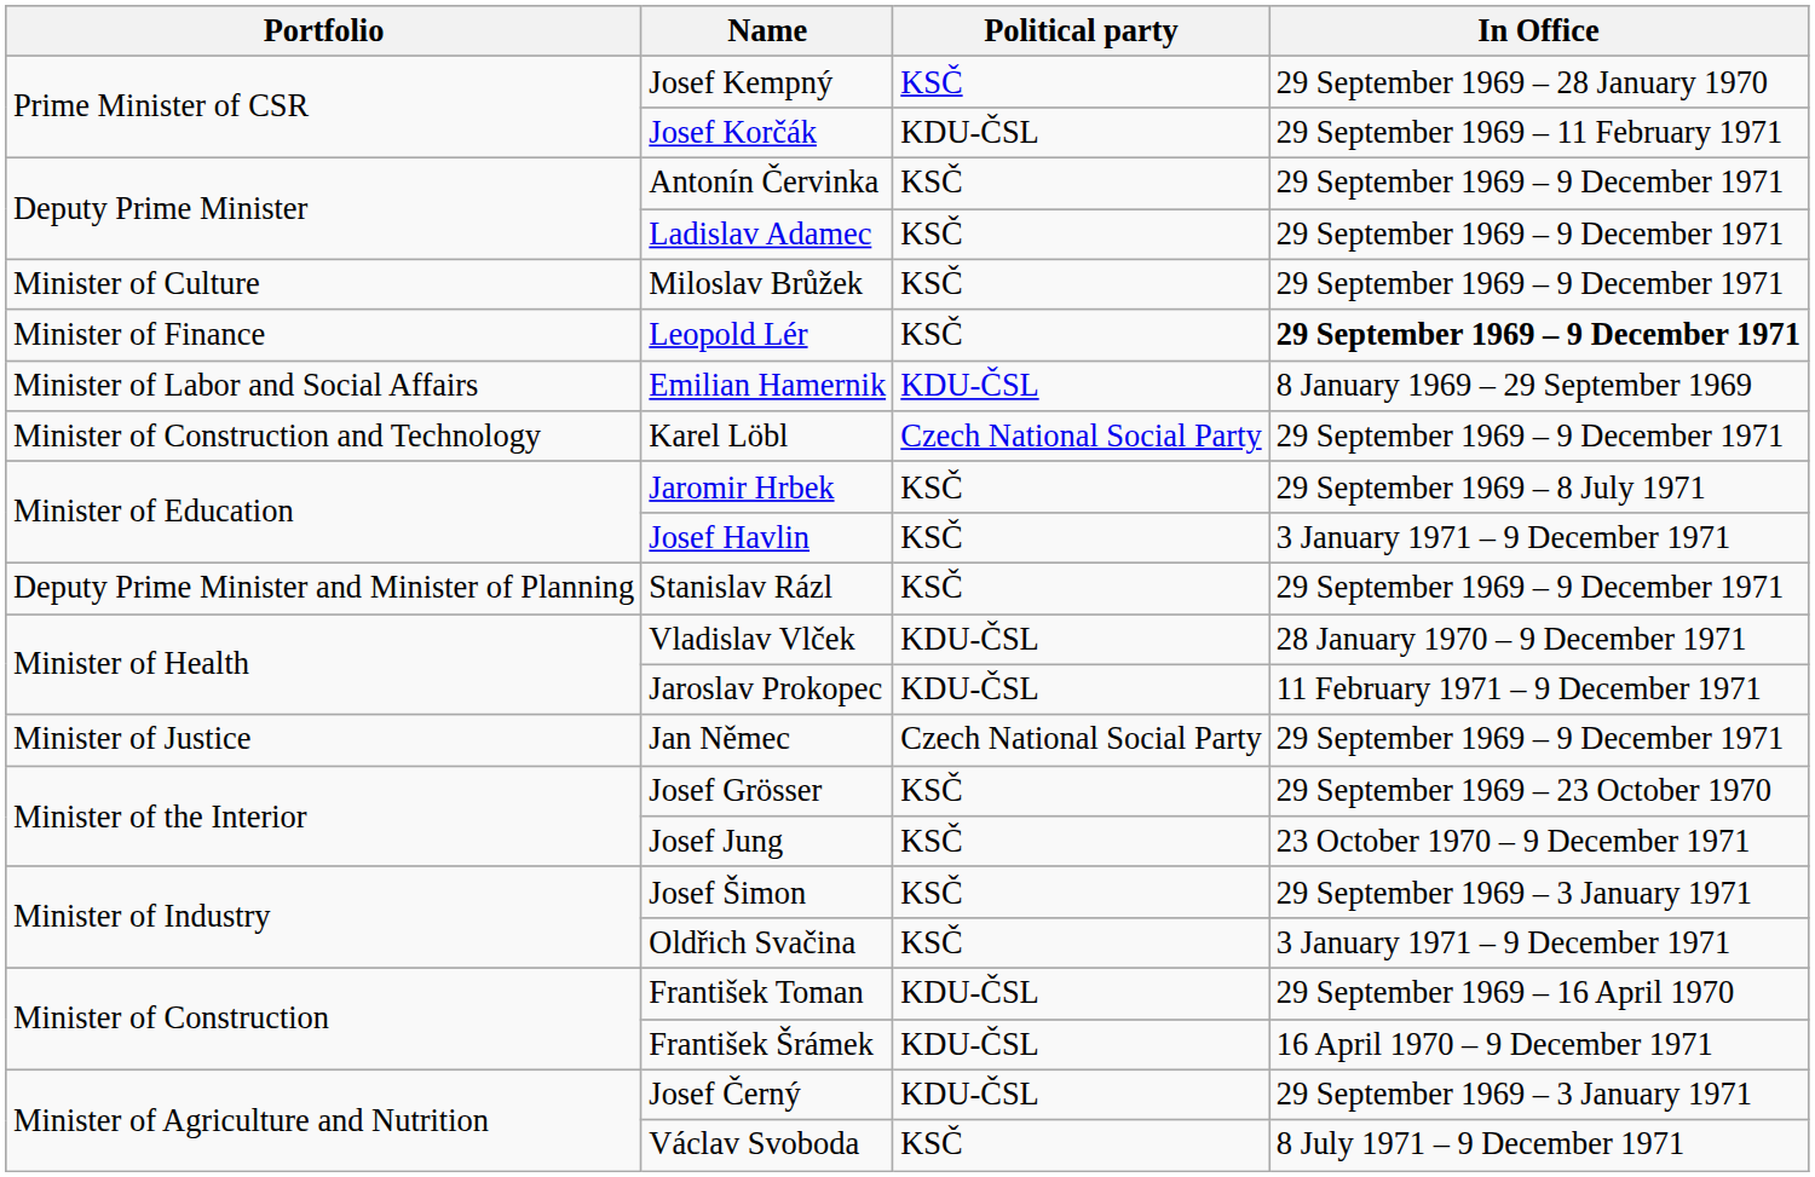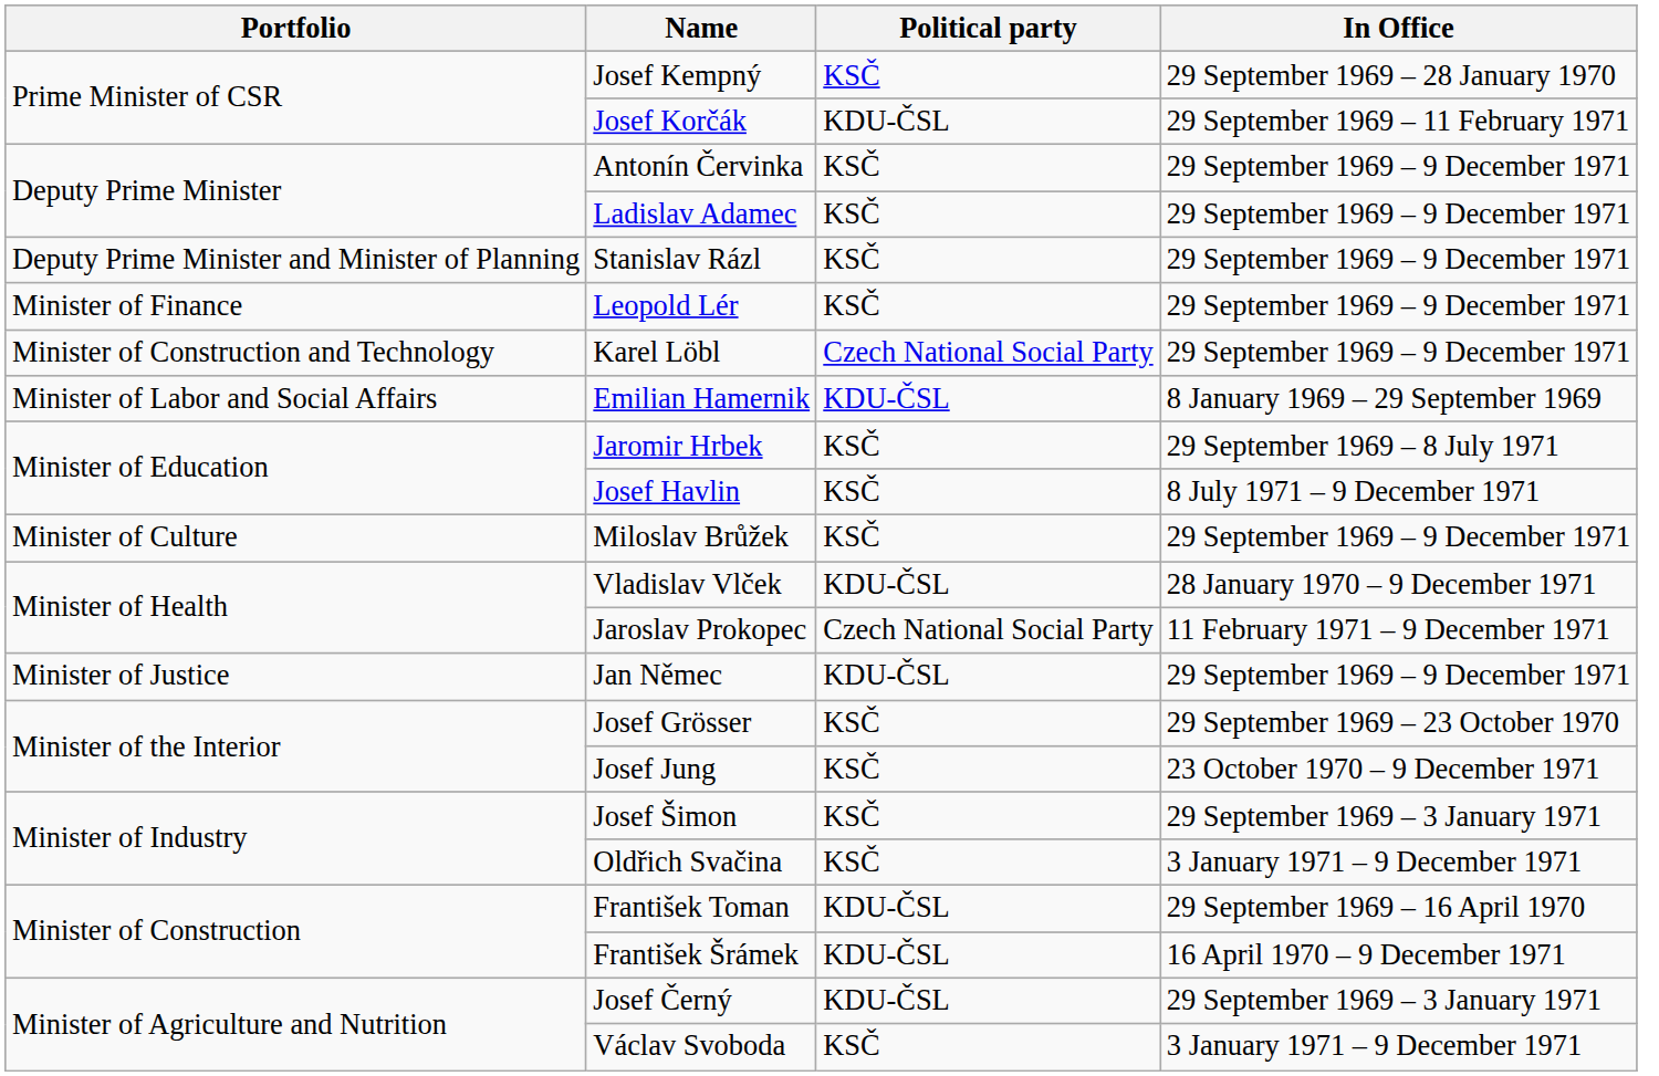rows swapped: Stanislav Rázl <-> Miloslav Brůžek
Leopold Lér | In Office: bold -> normal
rows swapped: Emilian Hamernik <-> Karel Löbl
Josef Havlin | In Office: 3 January 1971 – 9 December 1971 -> 8 July 1971 – 9 December 1971
Jaroslav Prokopec | Political party: KDU-ČSL -> Czech National Social Party
Jan Němec | Political party: Czech National Social Party -> KDU-ČSL
Václav Svoboda | In Office: 8 July 1971 – 9 December 1971 -> 3 January 1971 – 9 December 1971
